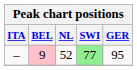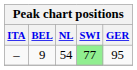– | BEL: pink background -> no background
– | NL: 52 -> 54
